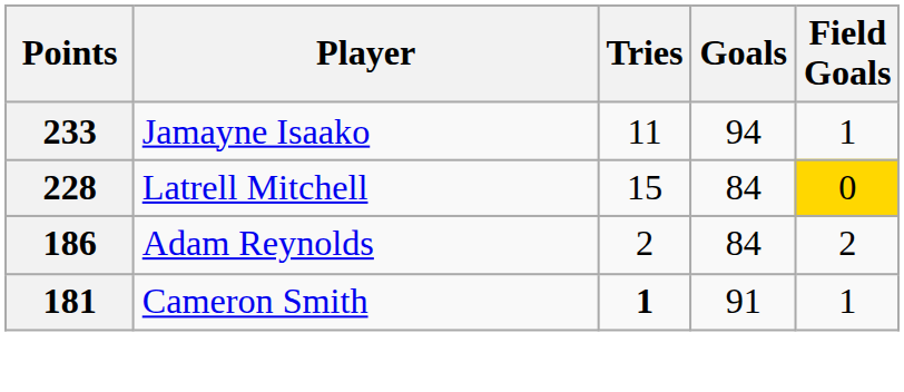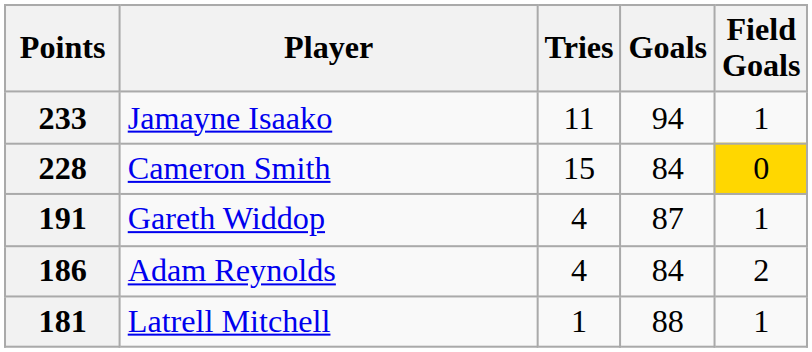228 | Player: Latrell Mitchell -> Cameron Smith
+ row: 191 | Gareth Widdop | 4 | 87 | 1
186 | Tries: 2 -> 4
181 | Player: Cameron Smith -> Latrell Mitchell
181 | Tries: bold -> normal
181 | Goals: 91 -> 88
